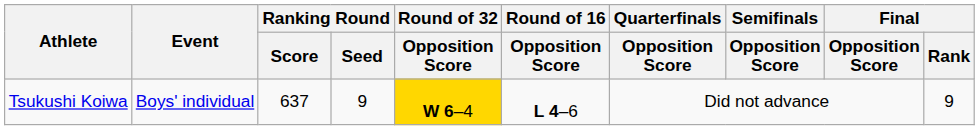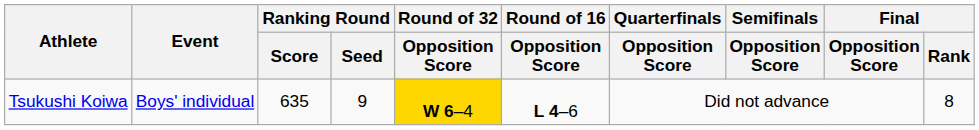Tsukushi Koiwa | Ranking Round / Score: 637 -> 635
Tsukushi Koiwa | Final / Rank: 9 -> 8
